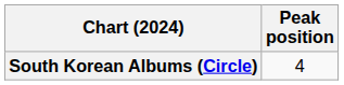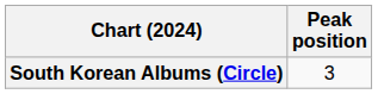South Korean Albums (Circle) | Peak position: 4 -> 3
